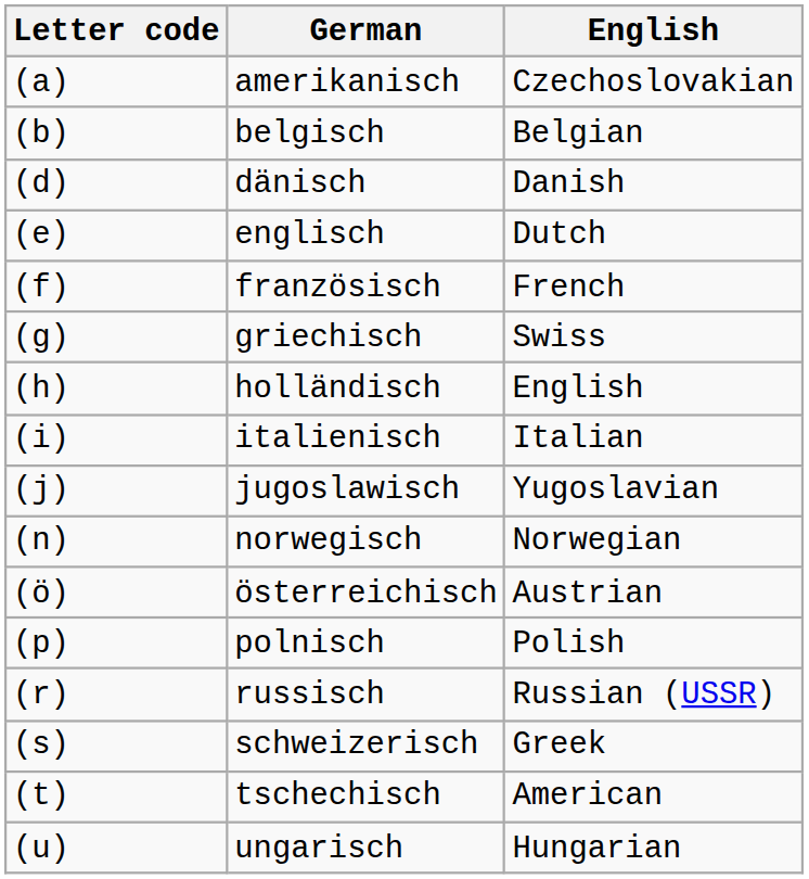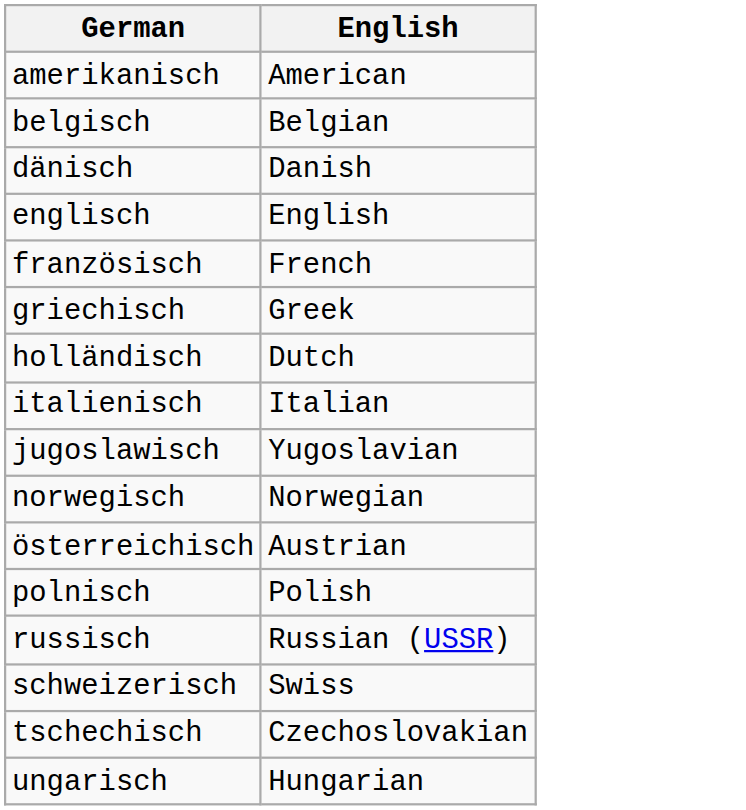- column: Letter code | (a) | (b) | (d) | (e) | (f) | (g) | (h) | (i) | (j) | (n) | (ö) | (p) | (r) | (s) | (t) | (u)
amerikanisch | English: Czechoslovakian -> American
englisch | English: Dutch -> English
griechisch | English: Swiss -> Greek
holländisch | English: English -> Dutch
schweizerisch | English: Greek -> Swiss
tschechisch | English: American -> Czechoslovakian
